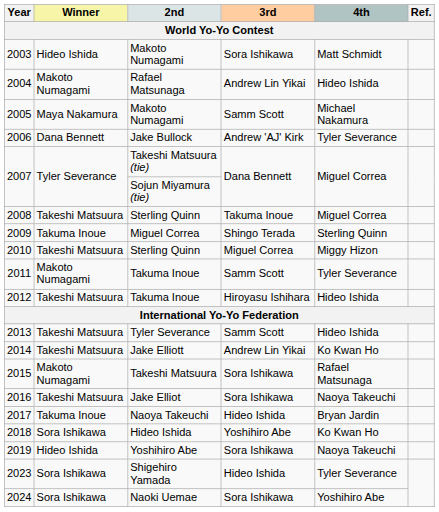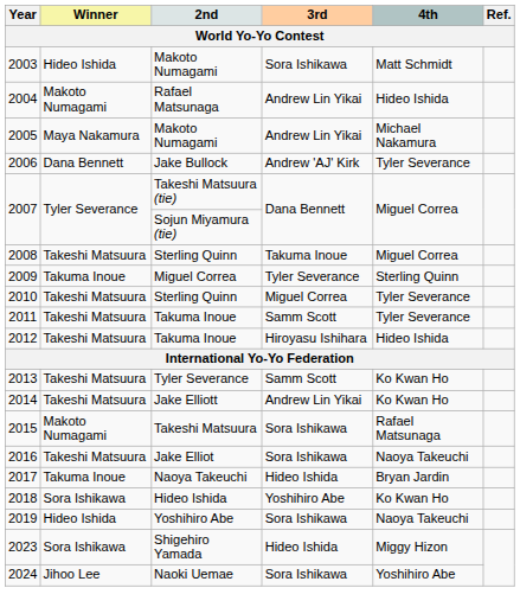2005 | 3rd: Samm Scott -> Andrew Lin Yikai
2009 | 3rd: Shingo Terada -> Tyler Severance
2010 | 4th: Miggy Hizon -> Tyler Severance
2011 | Winner: Makoto Numagami -> Takeshi Matsuura
2013 | 4th: Hideo Ishida -> Ko Kwan Ho
2023 | 4th: Tyler Severance -> Miggy Hizon
2024 | Winner: Sora Ishikawa -> Jihoo Lee
